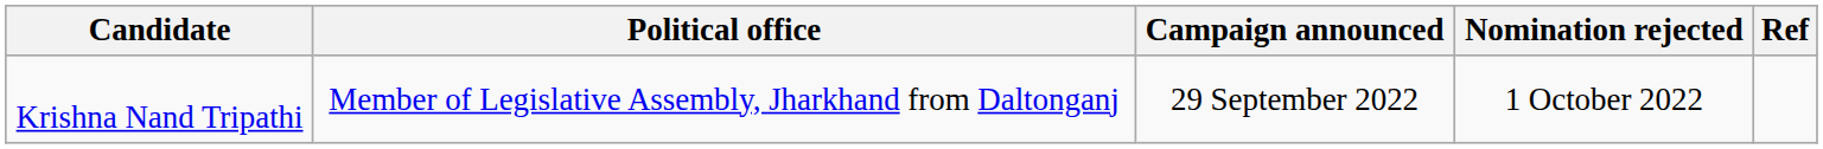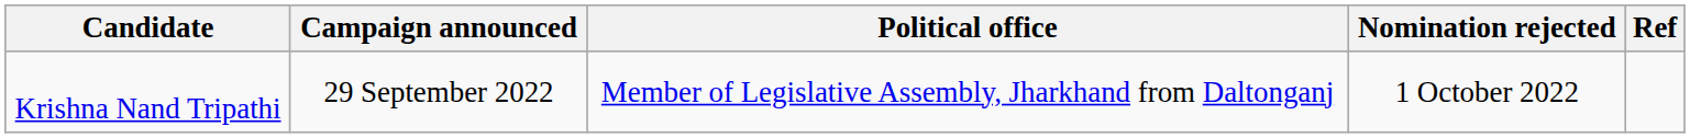columns swapped: Political office <-> Campaign announced
